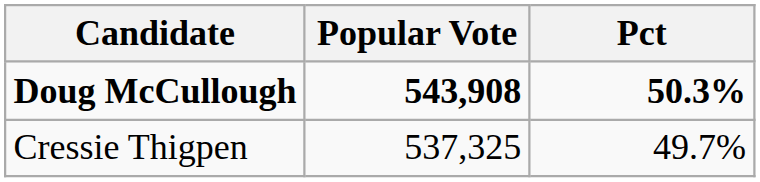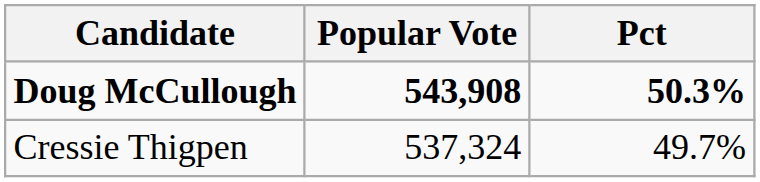Cressie Thigpen | Popular Vote: 537,325 -> 537,324
